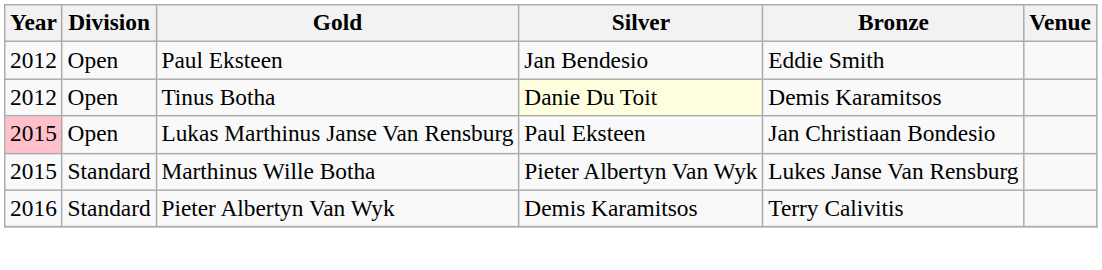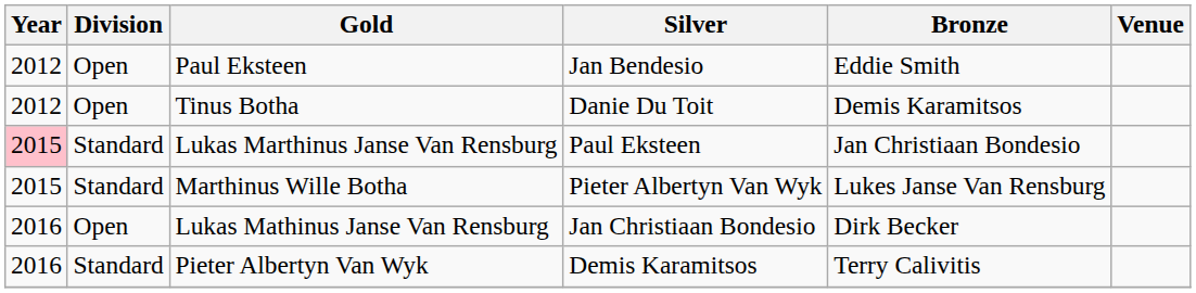Tinus Botha | Silver: lightyellow background -> no background
Lukas Marthinus Janse Van Rensburg | Division: Open -> Standard
+ row: 2016 | Open | Lukas Mathinus Janse Van Rensburg | Jan Christiaan Bondesio | Dirk Becker
